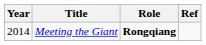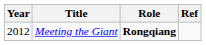Meeting the Giant | Year: 2014 -> 2012
